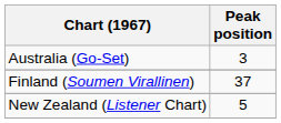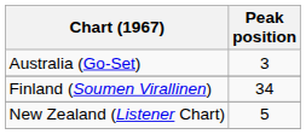Finland (Soumen Virallinen) | Peak position: 37 -> 34
